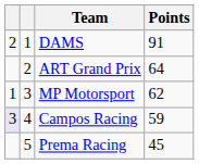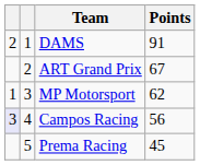ART Grand Prix | Points: 64 -> 67
Campos Racing | Points: 59 -> 56
